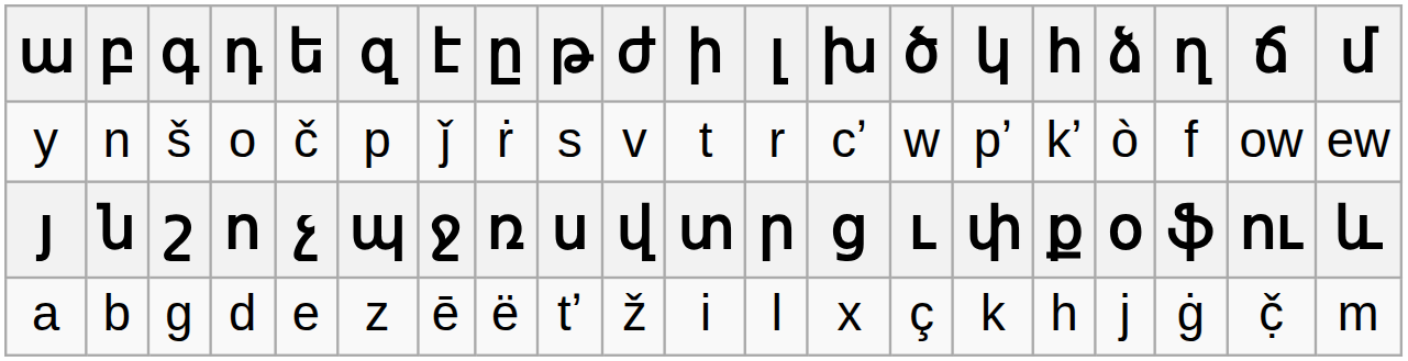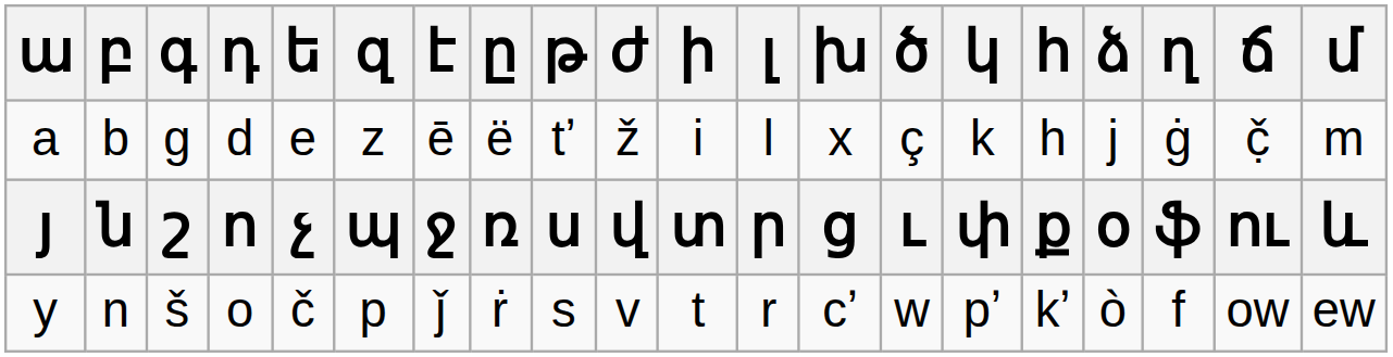rows swapped: a <-> y
